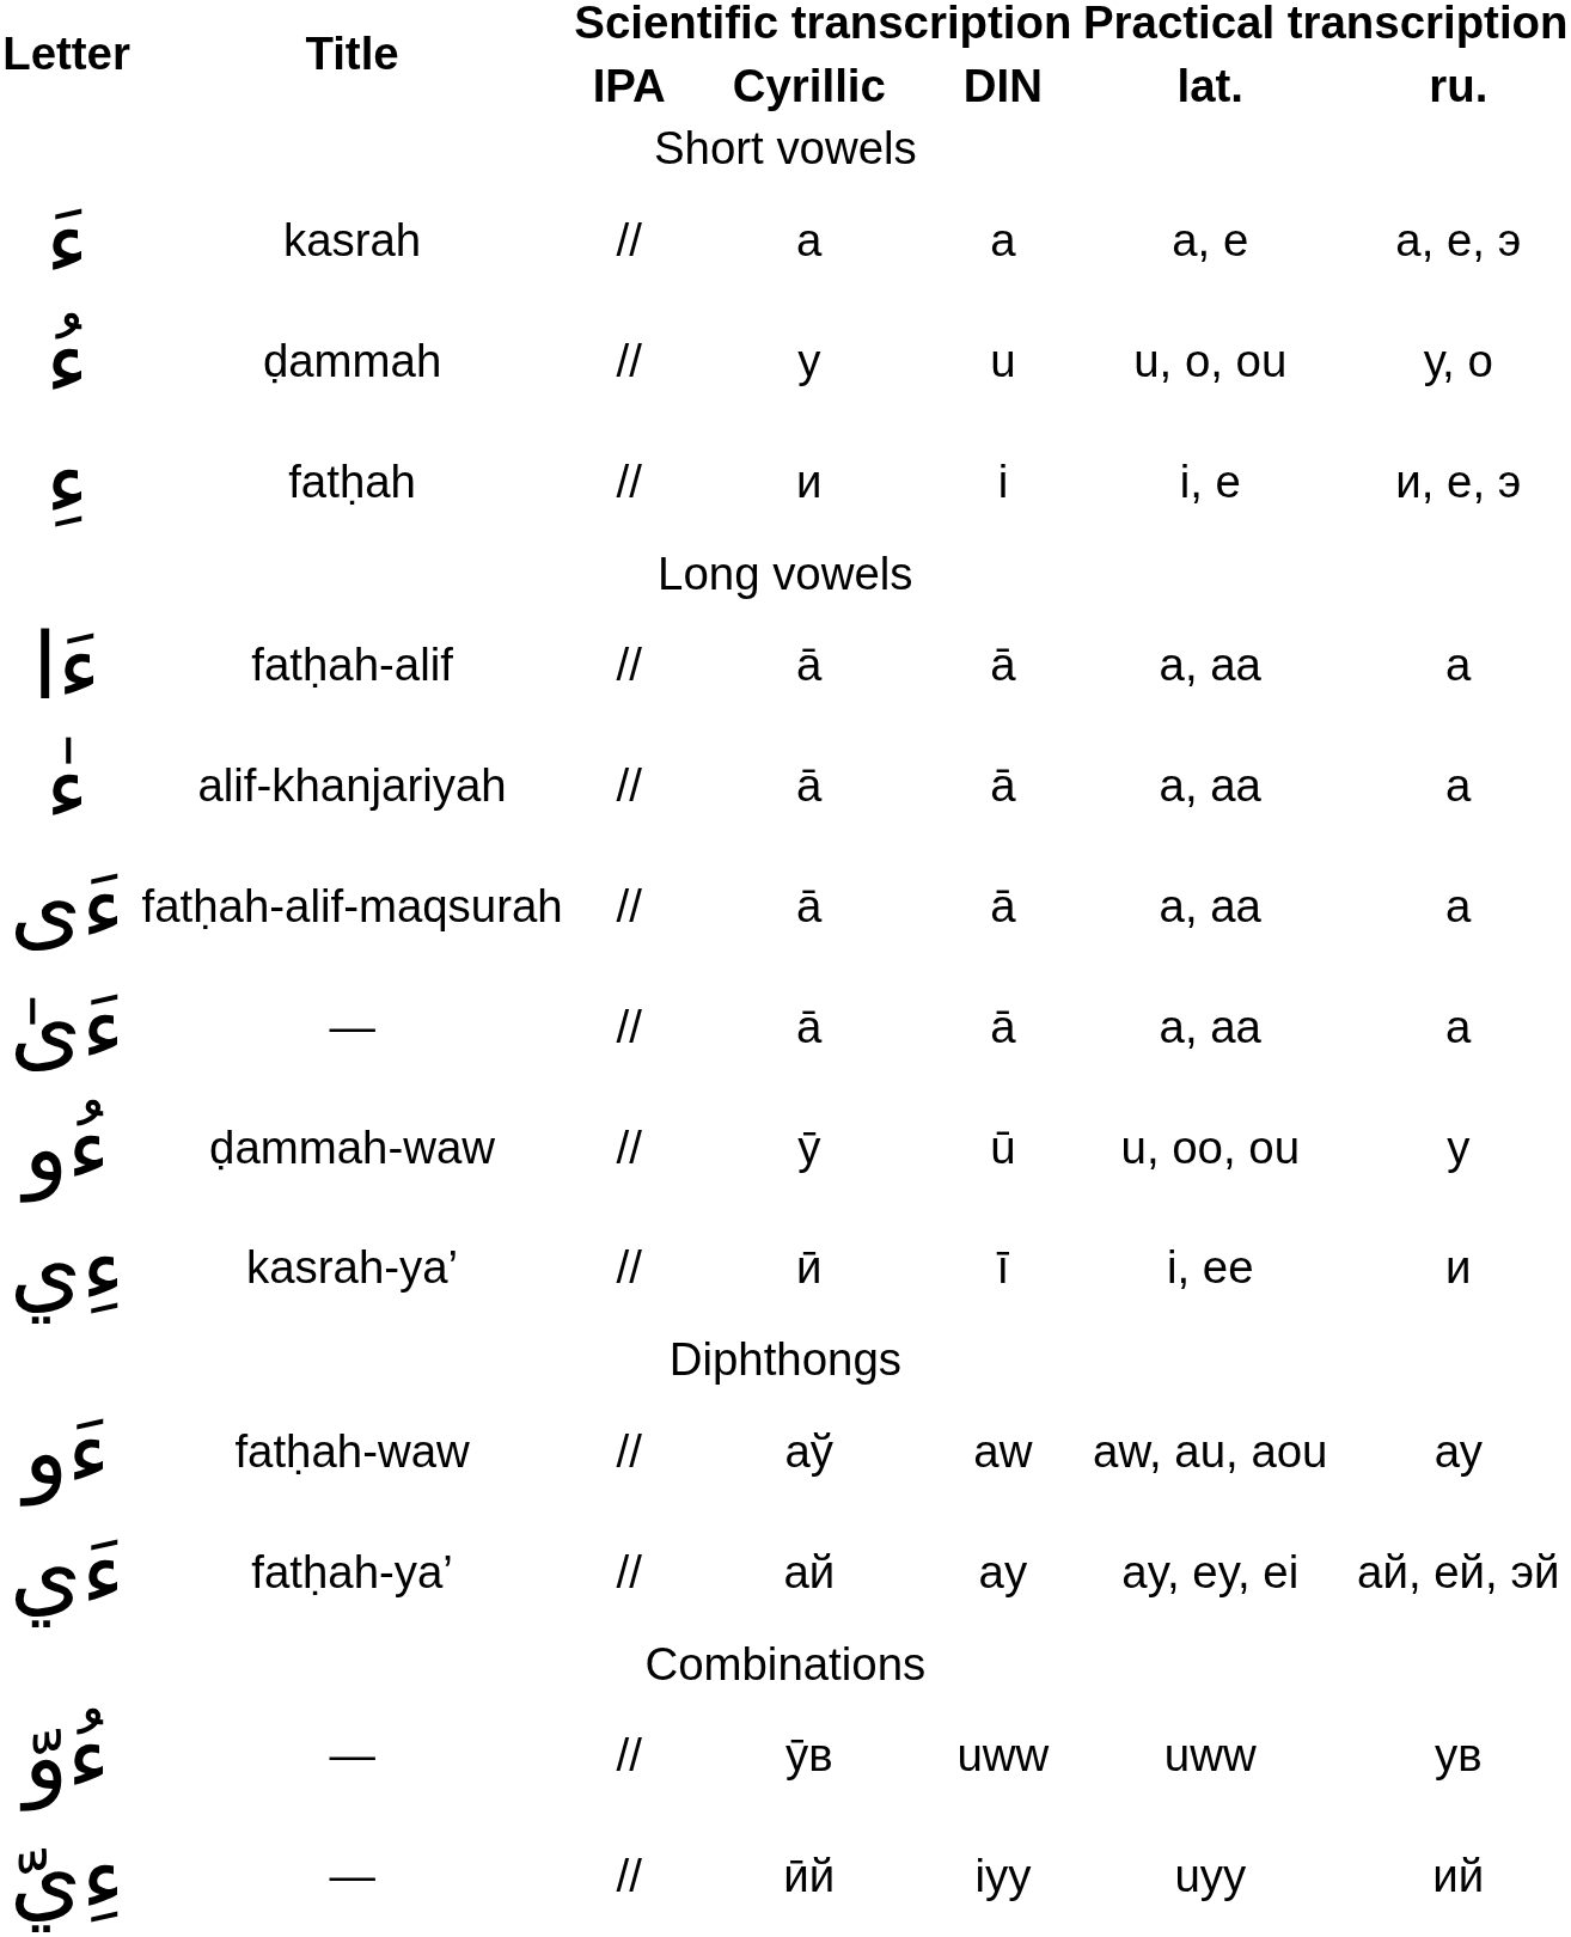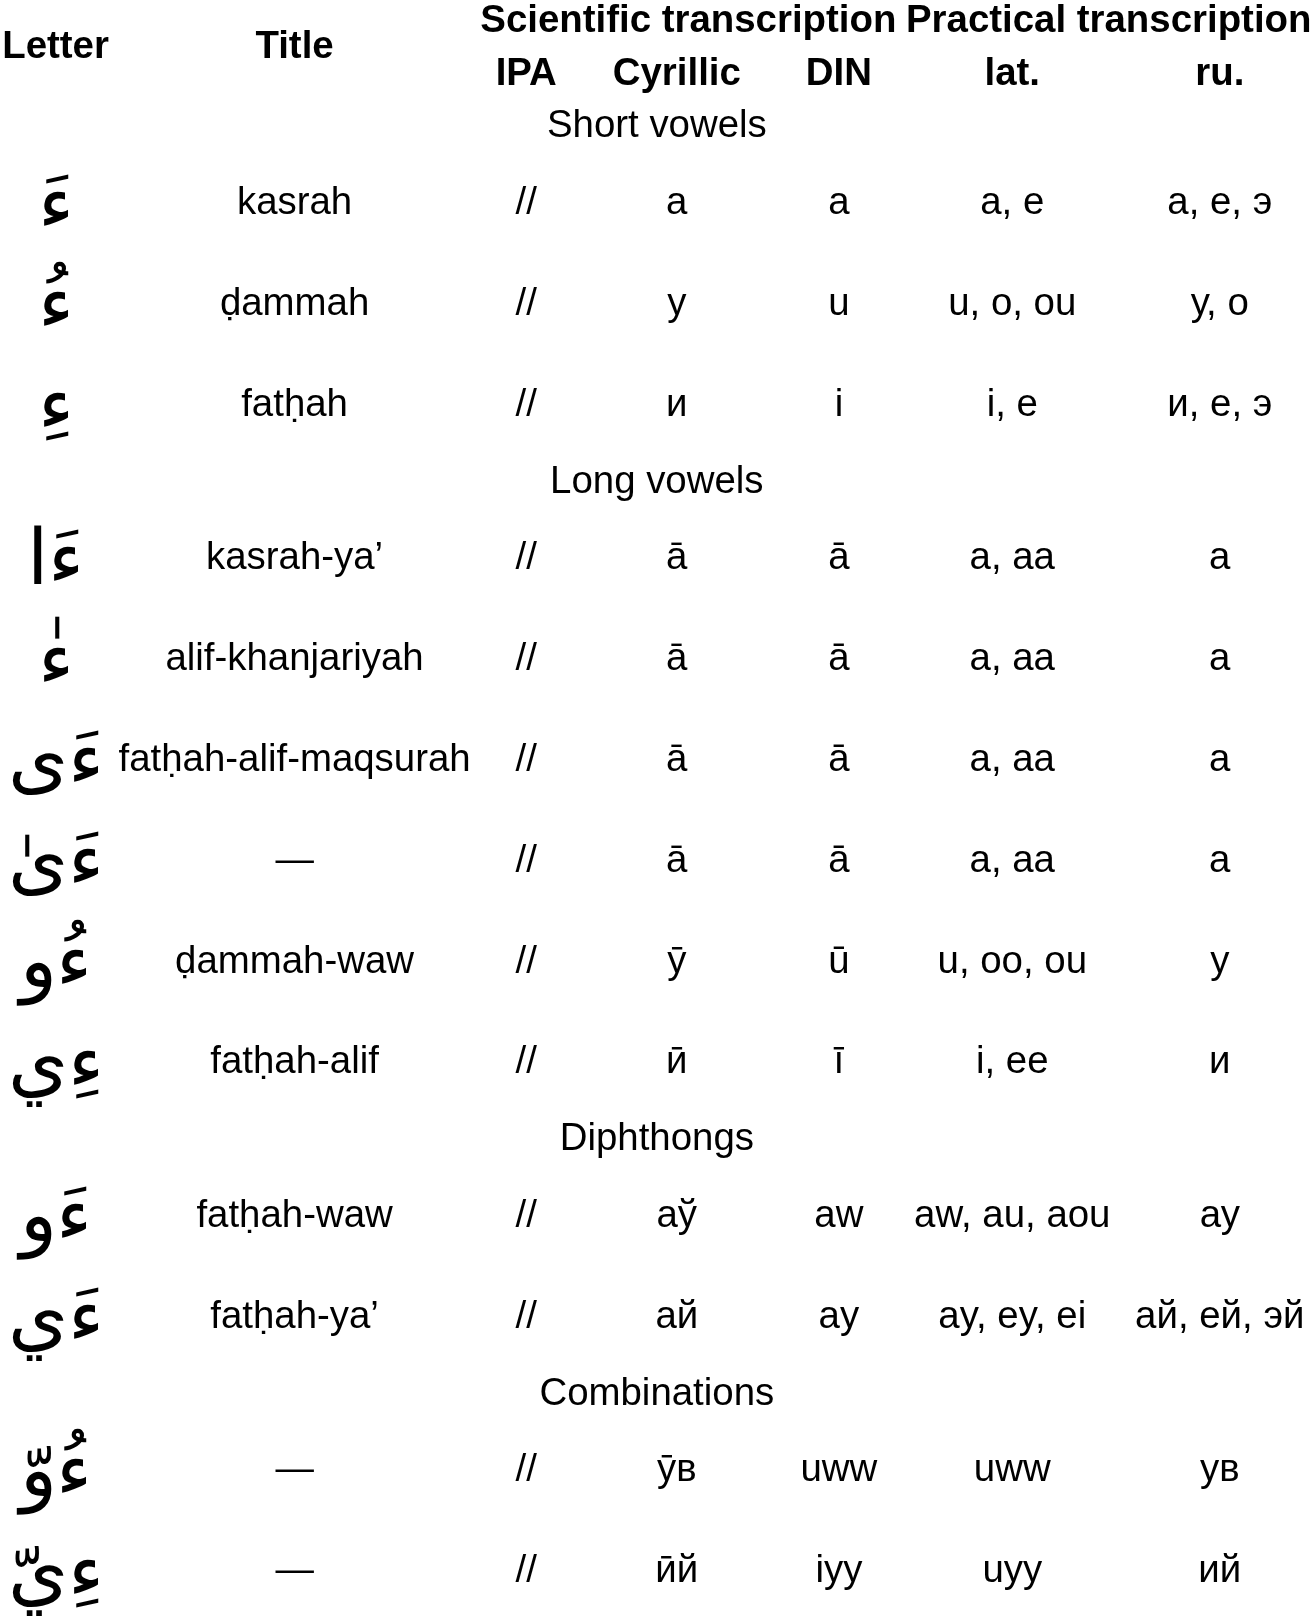ءَا | Title: fatḥah-alif -> kasrah-ya’
ءِي | Title: kasrah-ya’ -> fatḥah-alif
